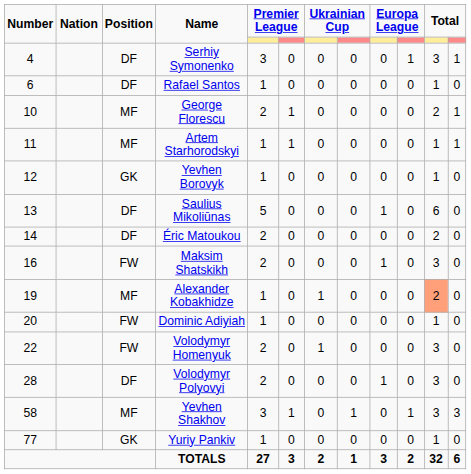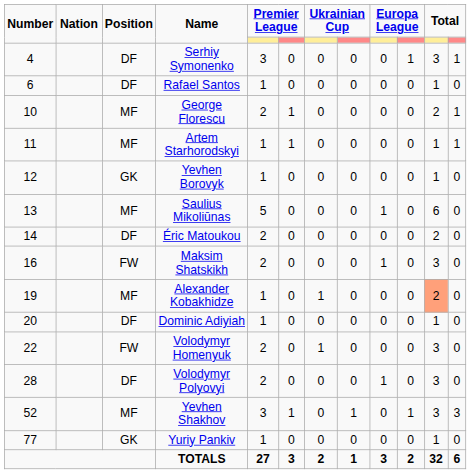Saulius Mikoliūnas | Position: DF -> MF
Dominic Adiyiah | Position: FW -> DF
Yevhen Shakhov | Number: 58 -> 52
